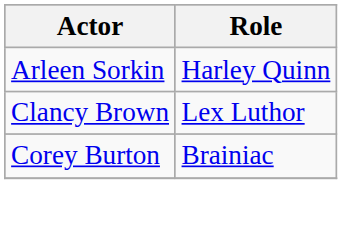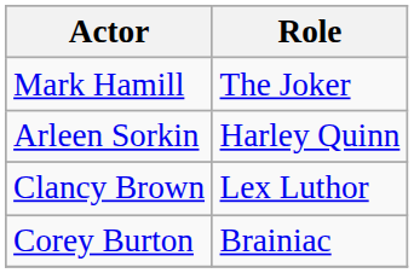+ row: Mark Hamill | The Joker
